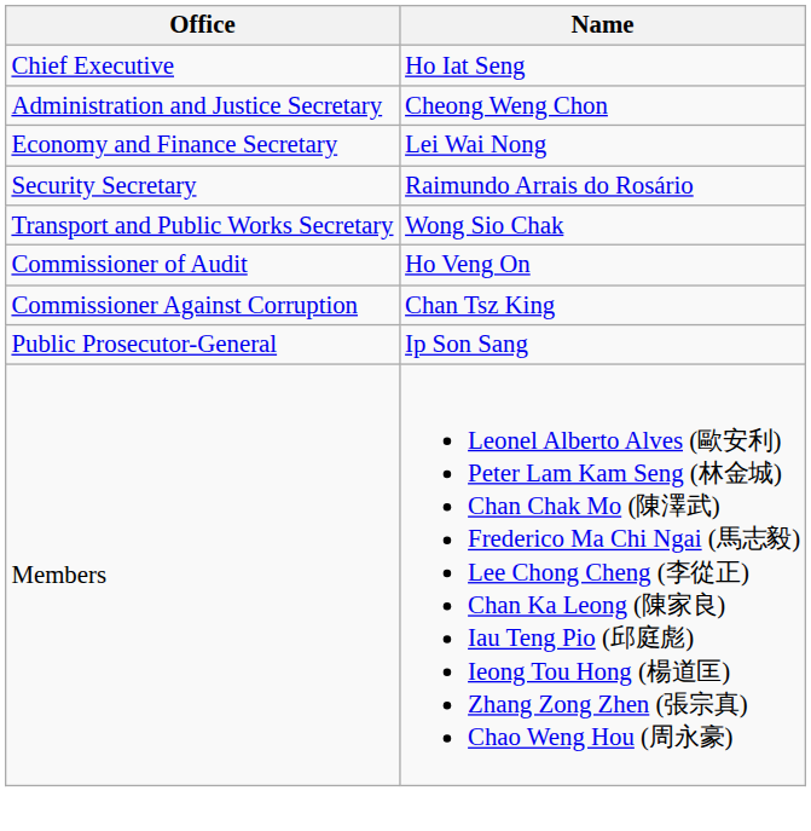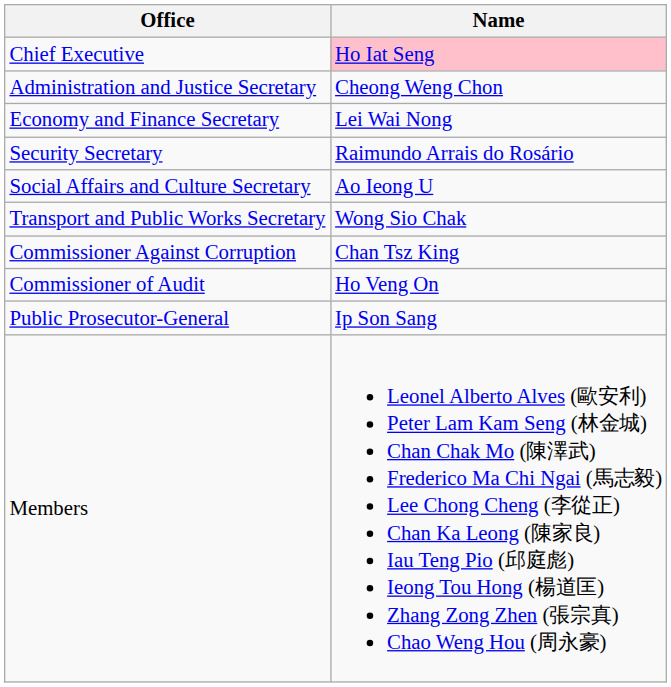Chief Executive | Name: no background -> pink background
+ row: Social Affairs and Culture Secretary | Ao Ieong U
rows swapped: Commissioner Against Corruption <-> Commissioner of Audit
